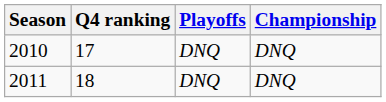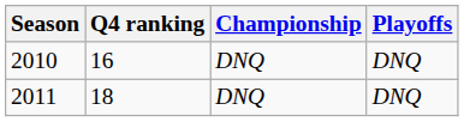columns swapped: Playoffs <-> Championship
2010 | Q4 ranking: 17 -> 16
